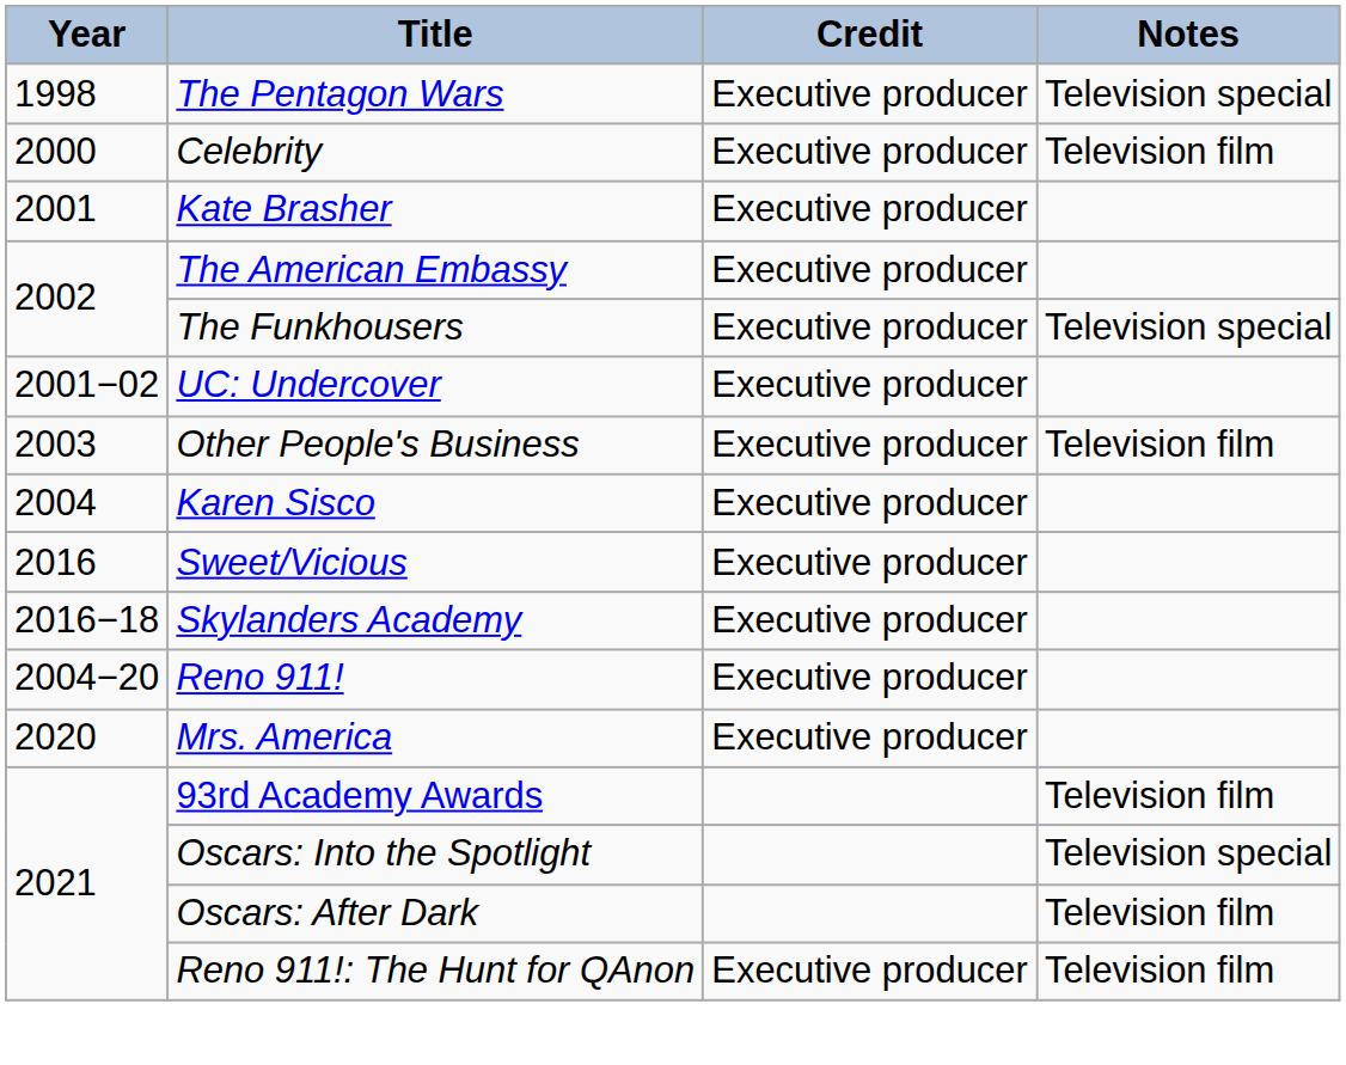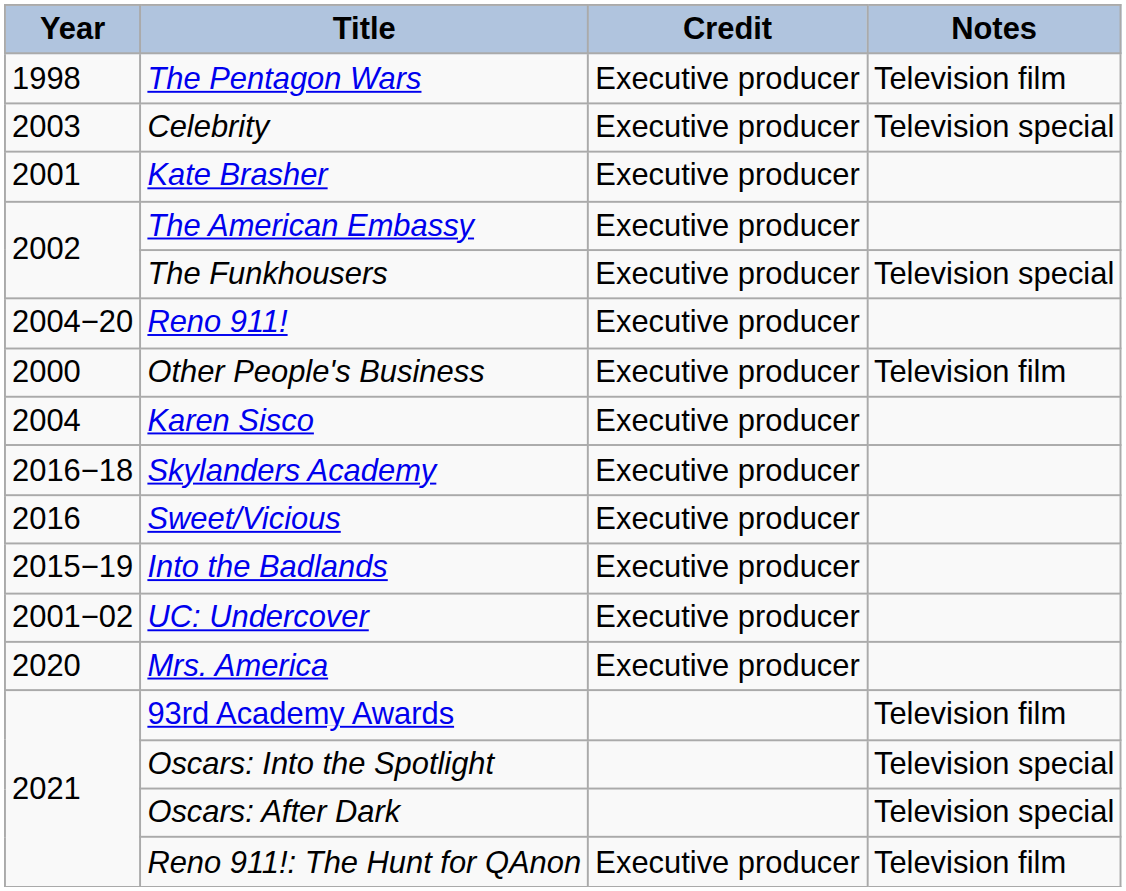The Pentagon Wars | Notes: Television special -> Television film
Celebrity | Year: 2000 -> 2003
Celebrity | Notes: Television film -> Television special
rows swapped: UC: Undercover <-> Reno 911!
Other People's Business | Year: 2003 -> 2000
rows swapped: Sweet/Vicious <-> Skylanders Academy
+ row: 2015−19 | Into the Badlands | Executive producer
Oscars: After Dark | Notes: Television film -> Television special
